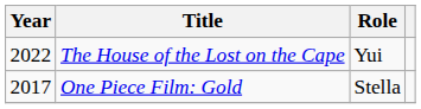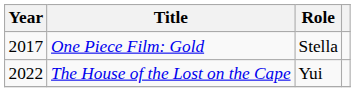rows swapped: One Piece Film: Gold <-> The House of the Lost on the Cape
